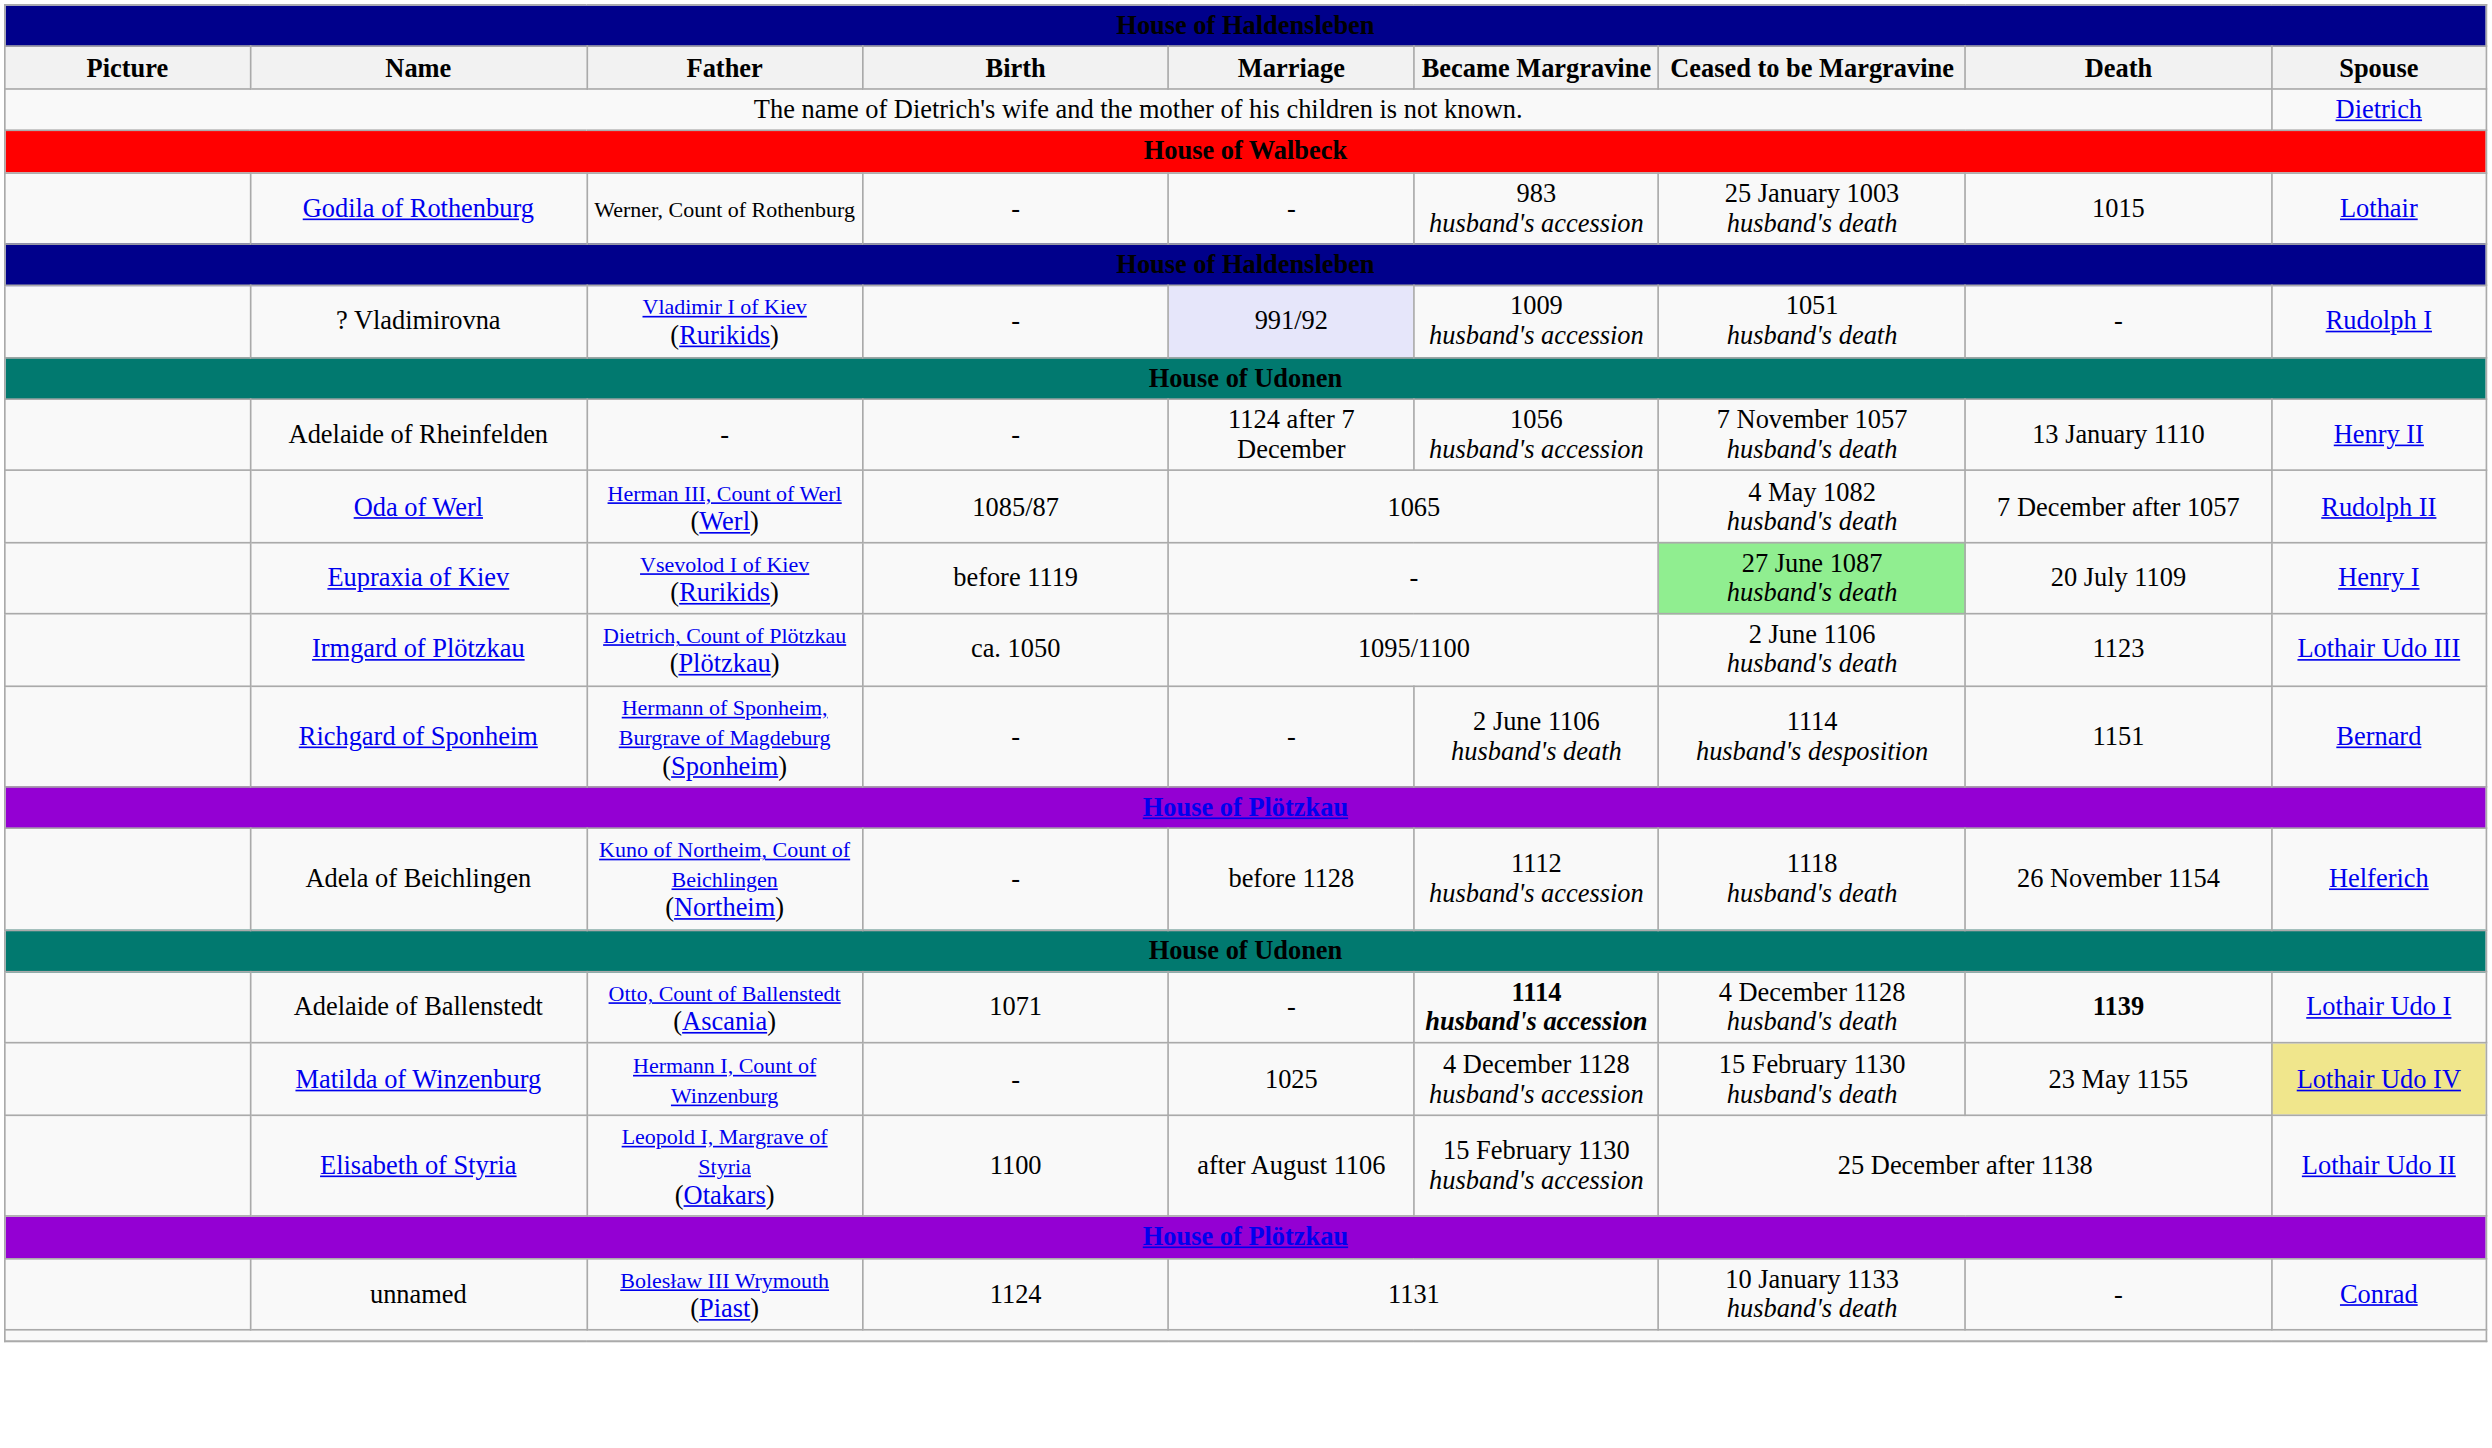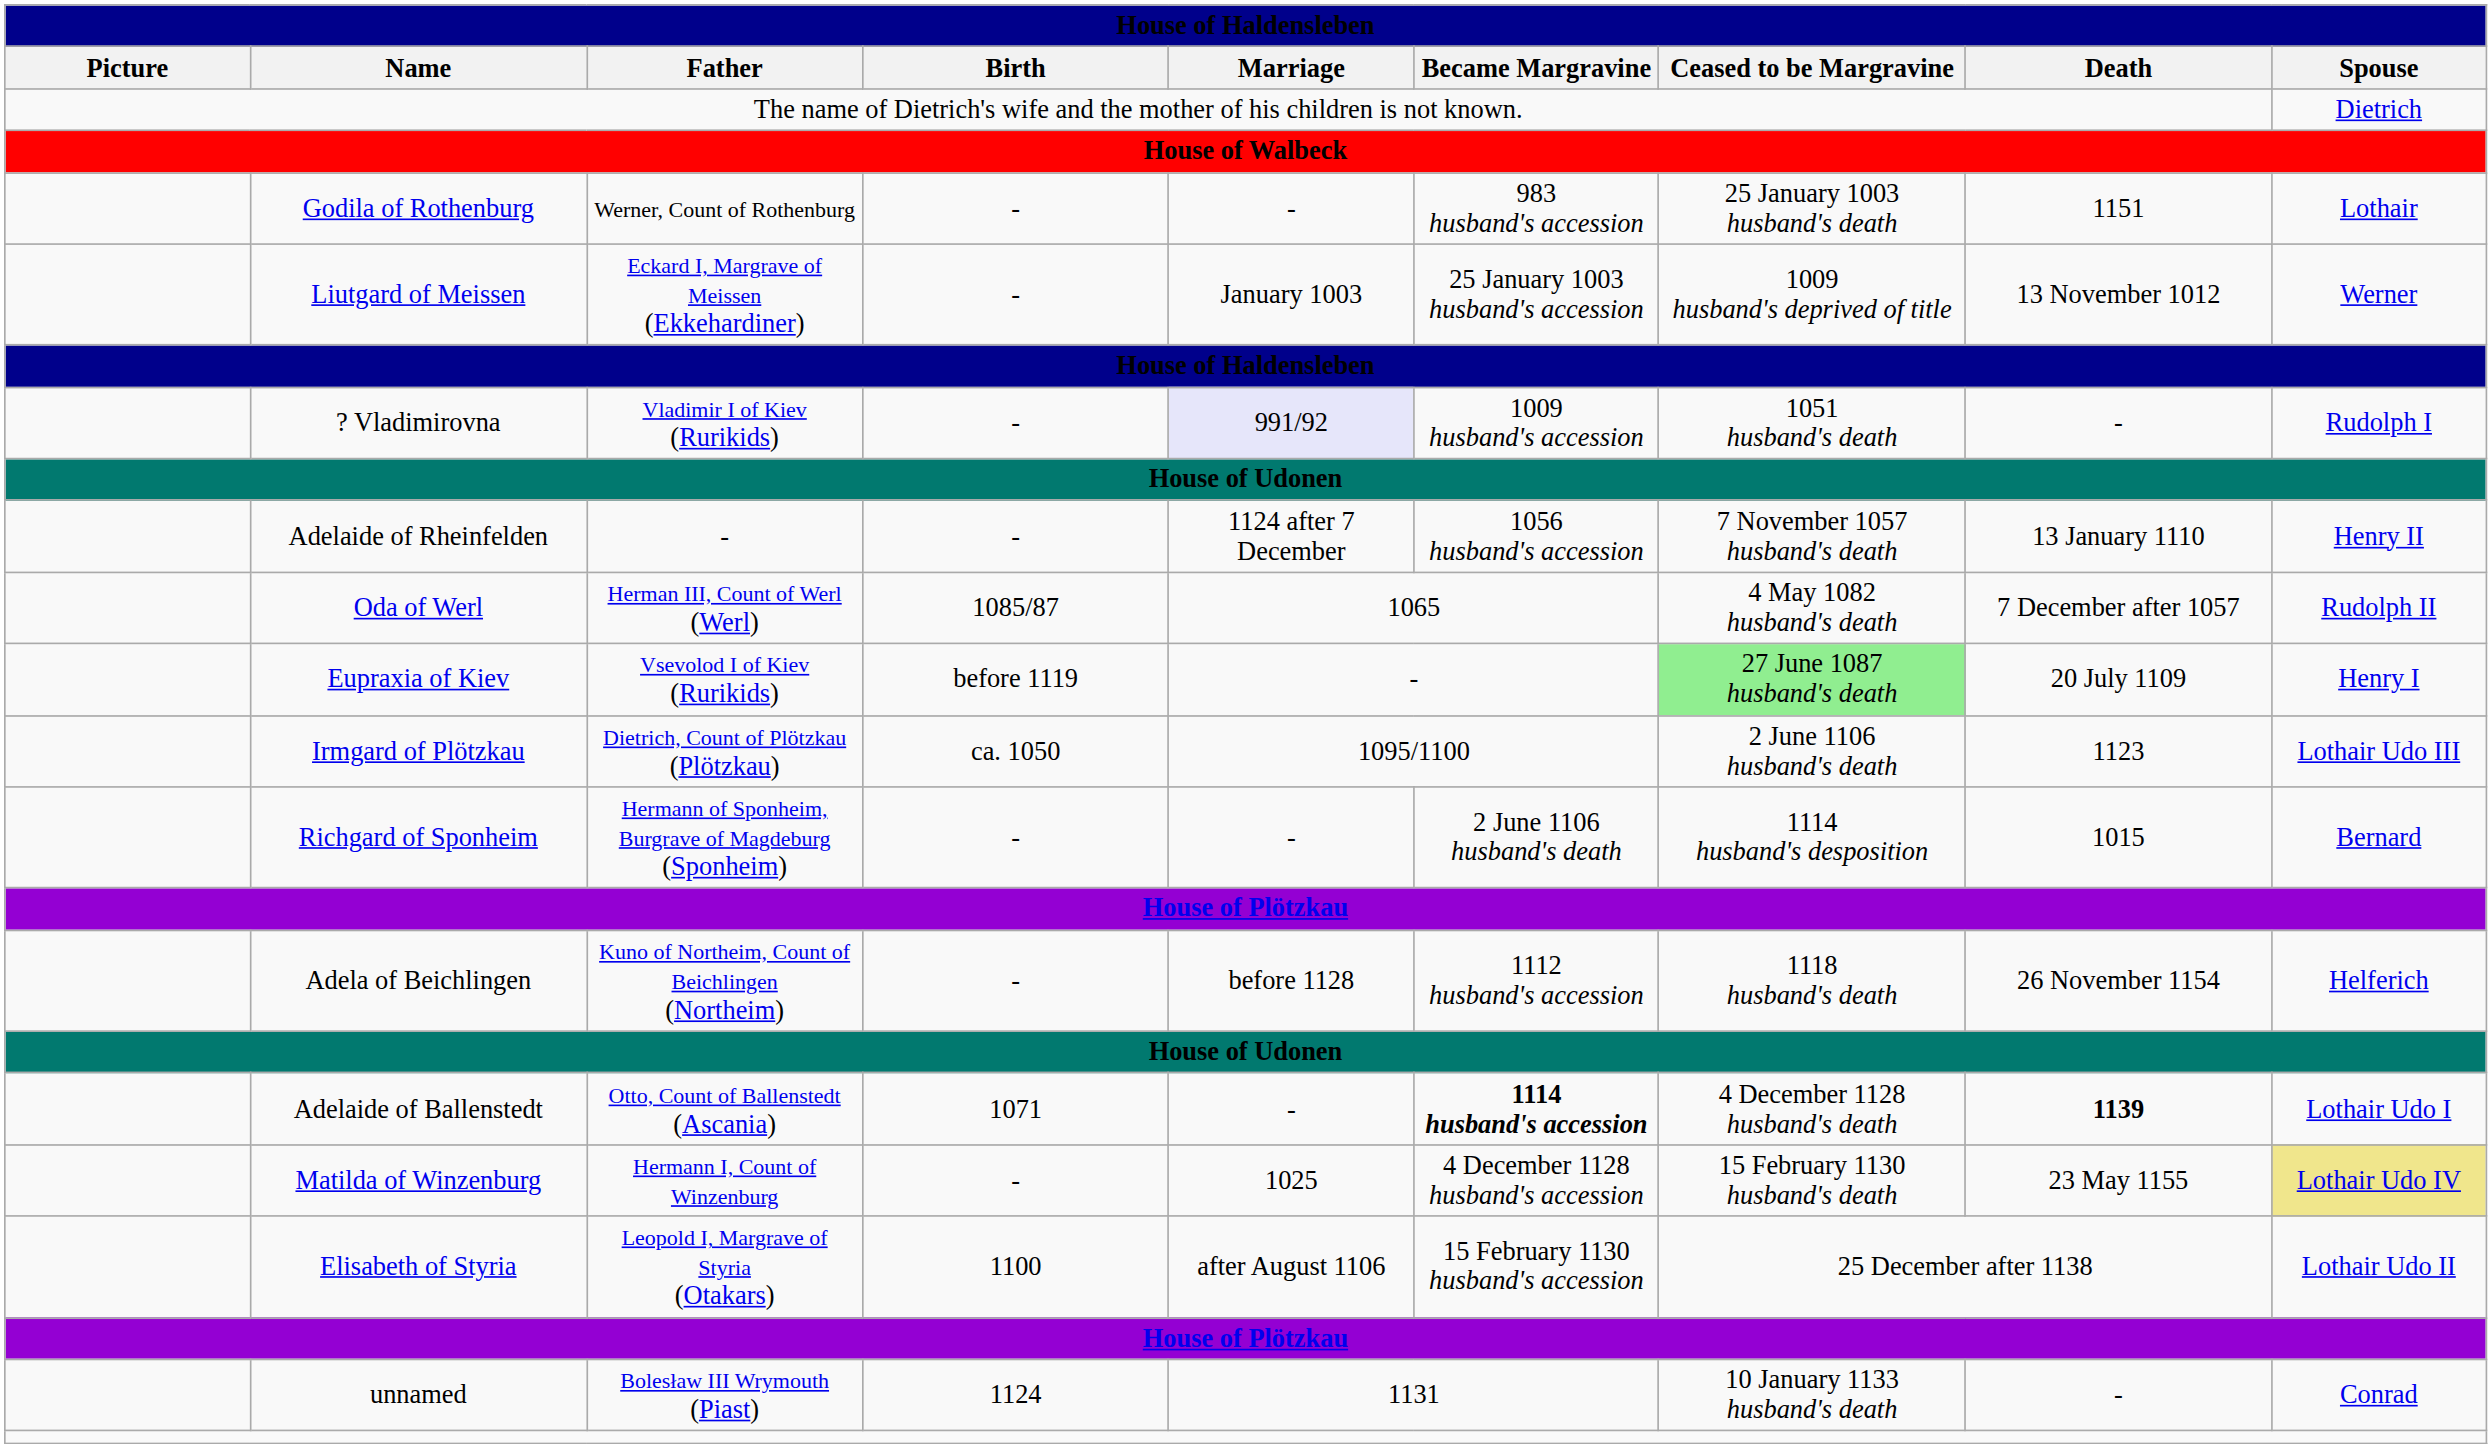Godila of Rothenburg | column 8: 1015 -> 1151
+ row: Liutgard of Meissen | Eckard I, Margrave of Meissen (Ekkehardiner) | - | January 1003 | 25 January 1003 husband's accession | 1009 husband's deprived of title | 13 November 1012 | Werner
Richgard of Sponheim | column 8: 1151 -> 1015
